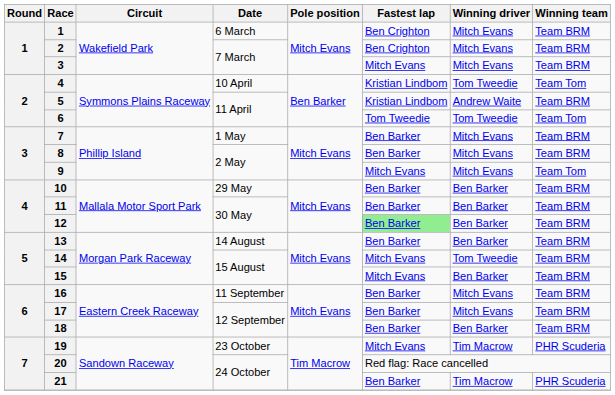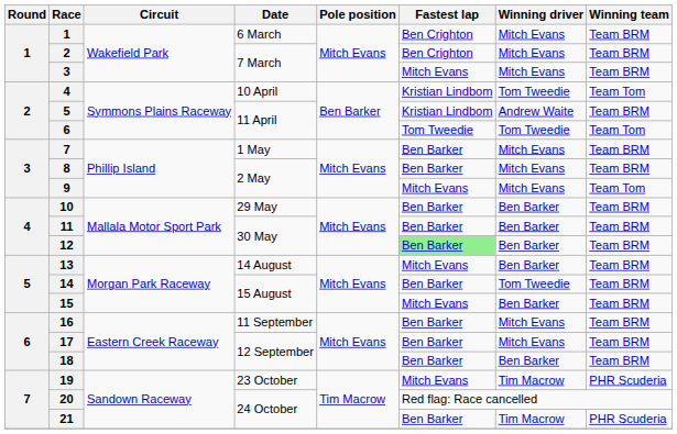13 | Fastest lap: Ben Barker -> Mitch Evans
14 | Fastest lap: Mitch Evans -> Ben Barker
